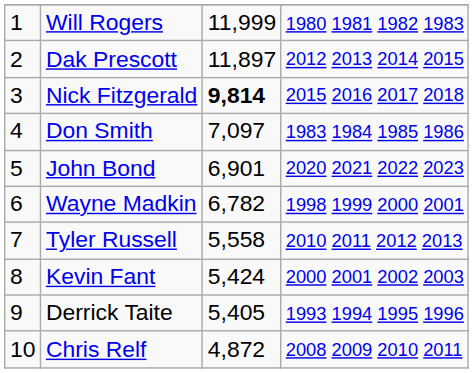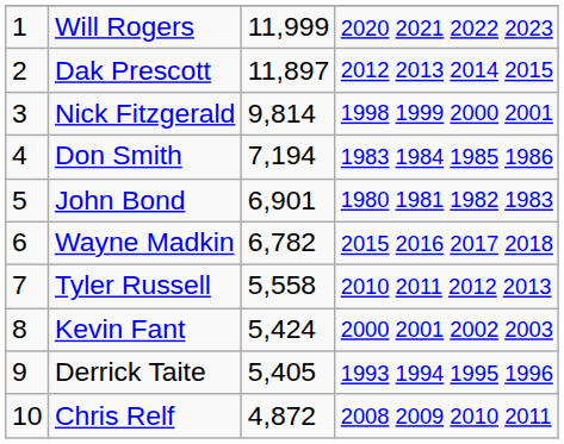Will Rogers | column 4: 1980 1981 1982 1983 -> 2020 2021 2022 2023
Nick Fitzgerald | column 3: bold -> normal
Nick Fitzgerald | column 4: 2015 2016 2017 2018 -> 1998 1999 2000 2001
Don Smith | column 3: 7,097 -> 7,194
John Bond | column 4: 2020 2021 2022 2023 -> 1980 1981 1982 1983
Wayne Madkin | column 4: 1998 1999 2000 2001 -> 2015 2016 2017 2018
